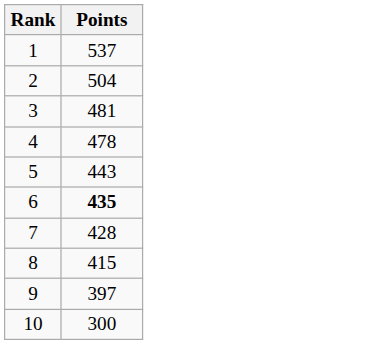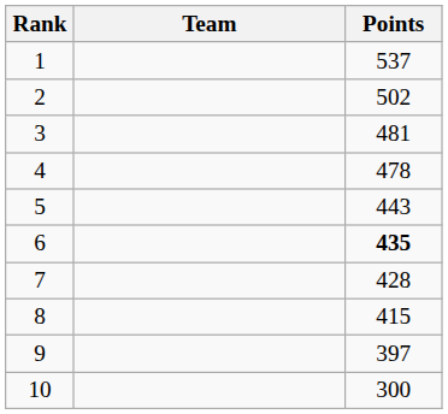+ column: Team
2 | Points: 504 -> 502
